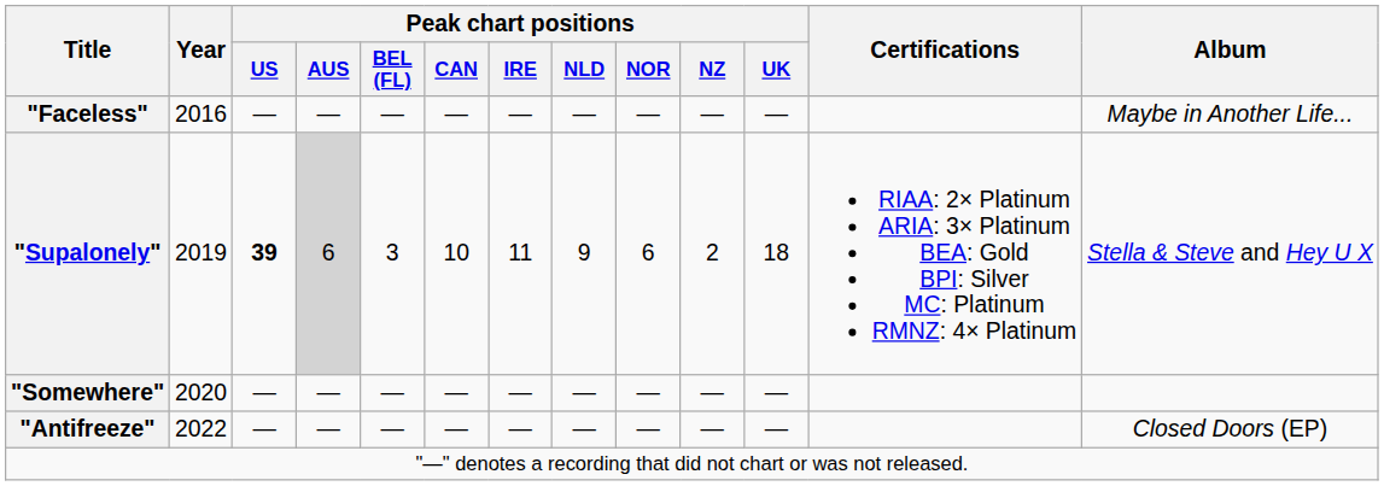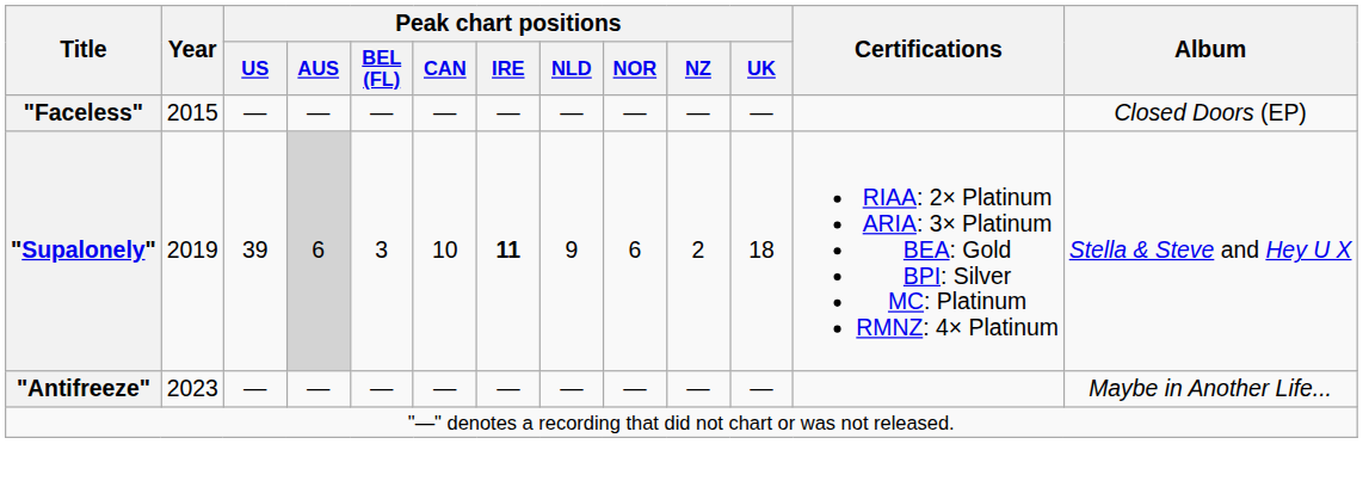"Faceless" | Year: 2016 -> 2015
"Faceless" | Album: Maybe in Another Life... -> Closed Doors (EP)
"Supalonely" | Peak chart positions / US: bold -> normal
"Supalonely" | Peak chart positions / IRE: normal -> bold
- row: "Somewhere" | 2020 | — | — | — | — | — | — | — | — | —
"Antifreeze" | Year: 2022 -> 2023
"Antifreeze" | Album: Closed Doors (EP) -> Maybe in Another Life...
